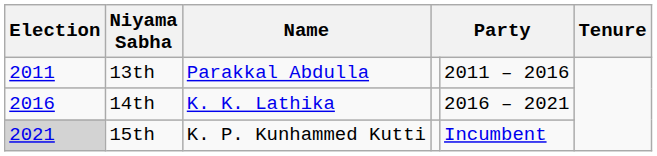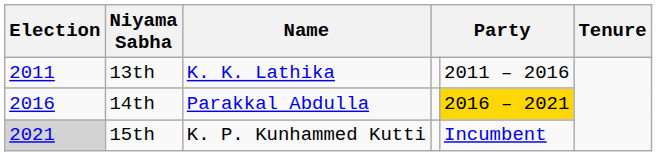13th | Name: Parakkal Abdulla -> K. K. Lathika
14th | Name: K. K. Lathika -> Parakkal Abdulla
14th | column 5: no background -> gold background
